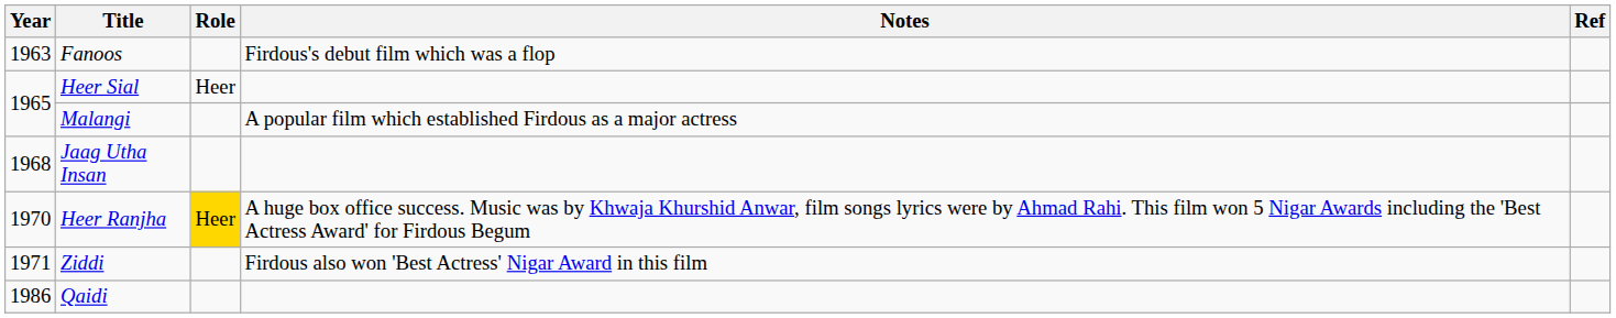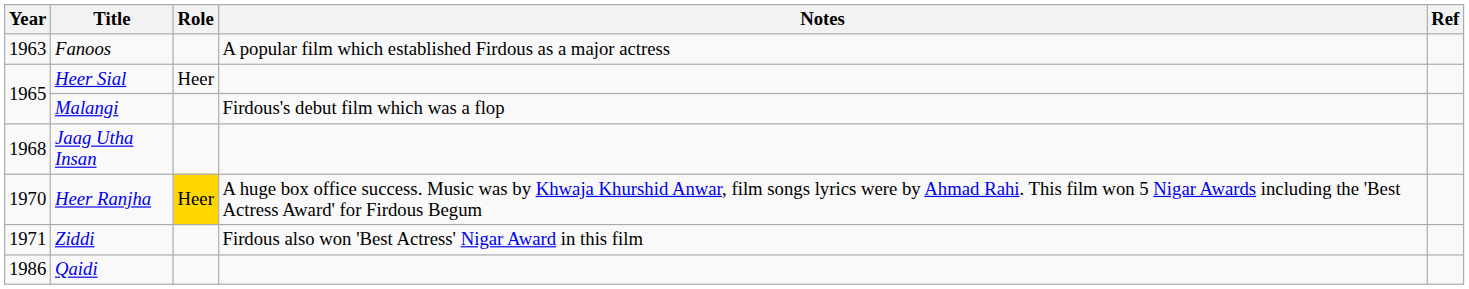Fanoos | Notes: Firdous's debut film which was a flop -> A popular film which established Firdous as a major actress
Malangi | Notes: A popular film which established Firdous as a major actress -> Firdous's debut film which was a flop
